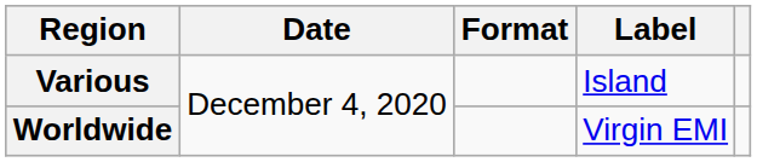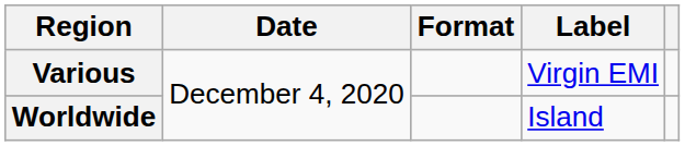Various | Label: Island -> Virgin EMI
Worldwide | Label: Virgin EMI -> Island
